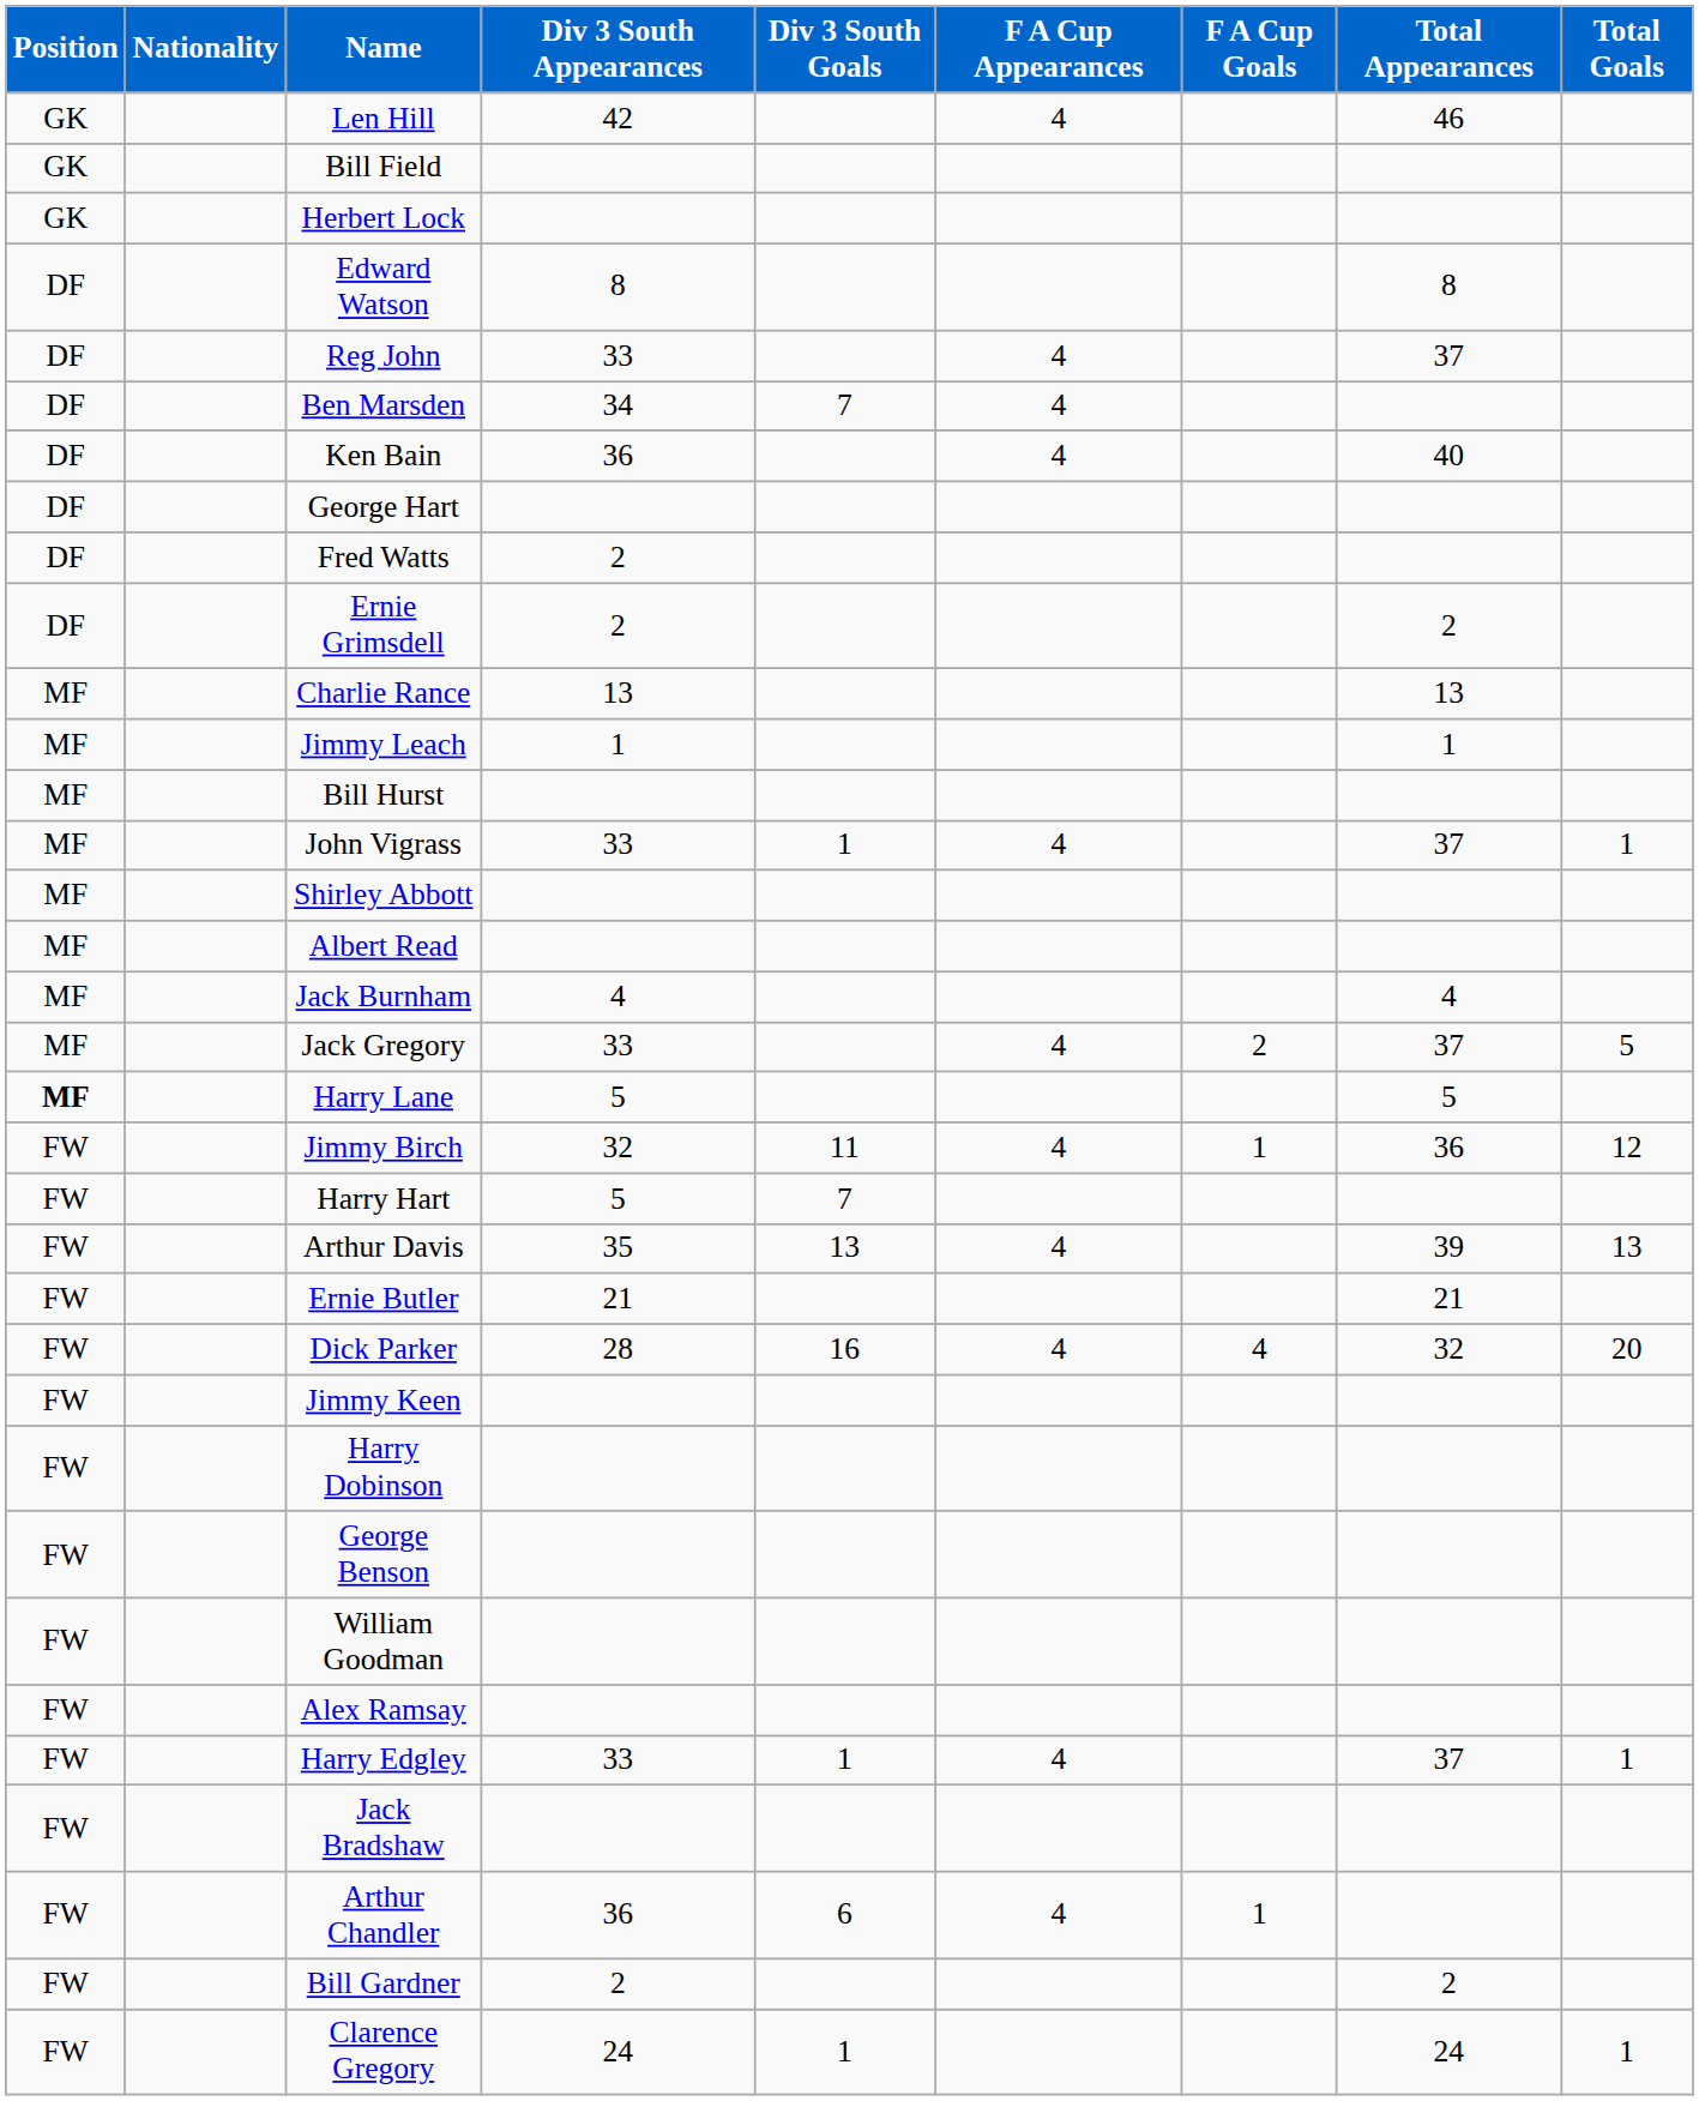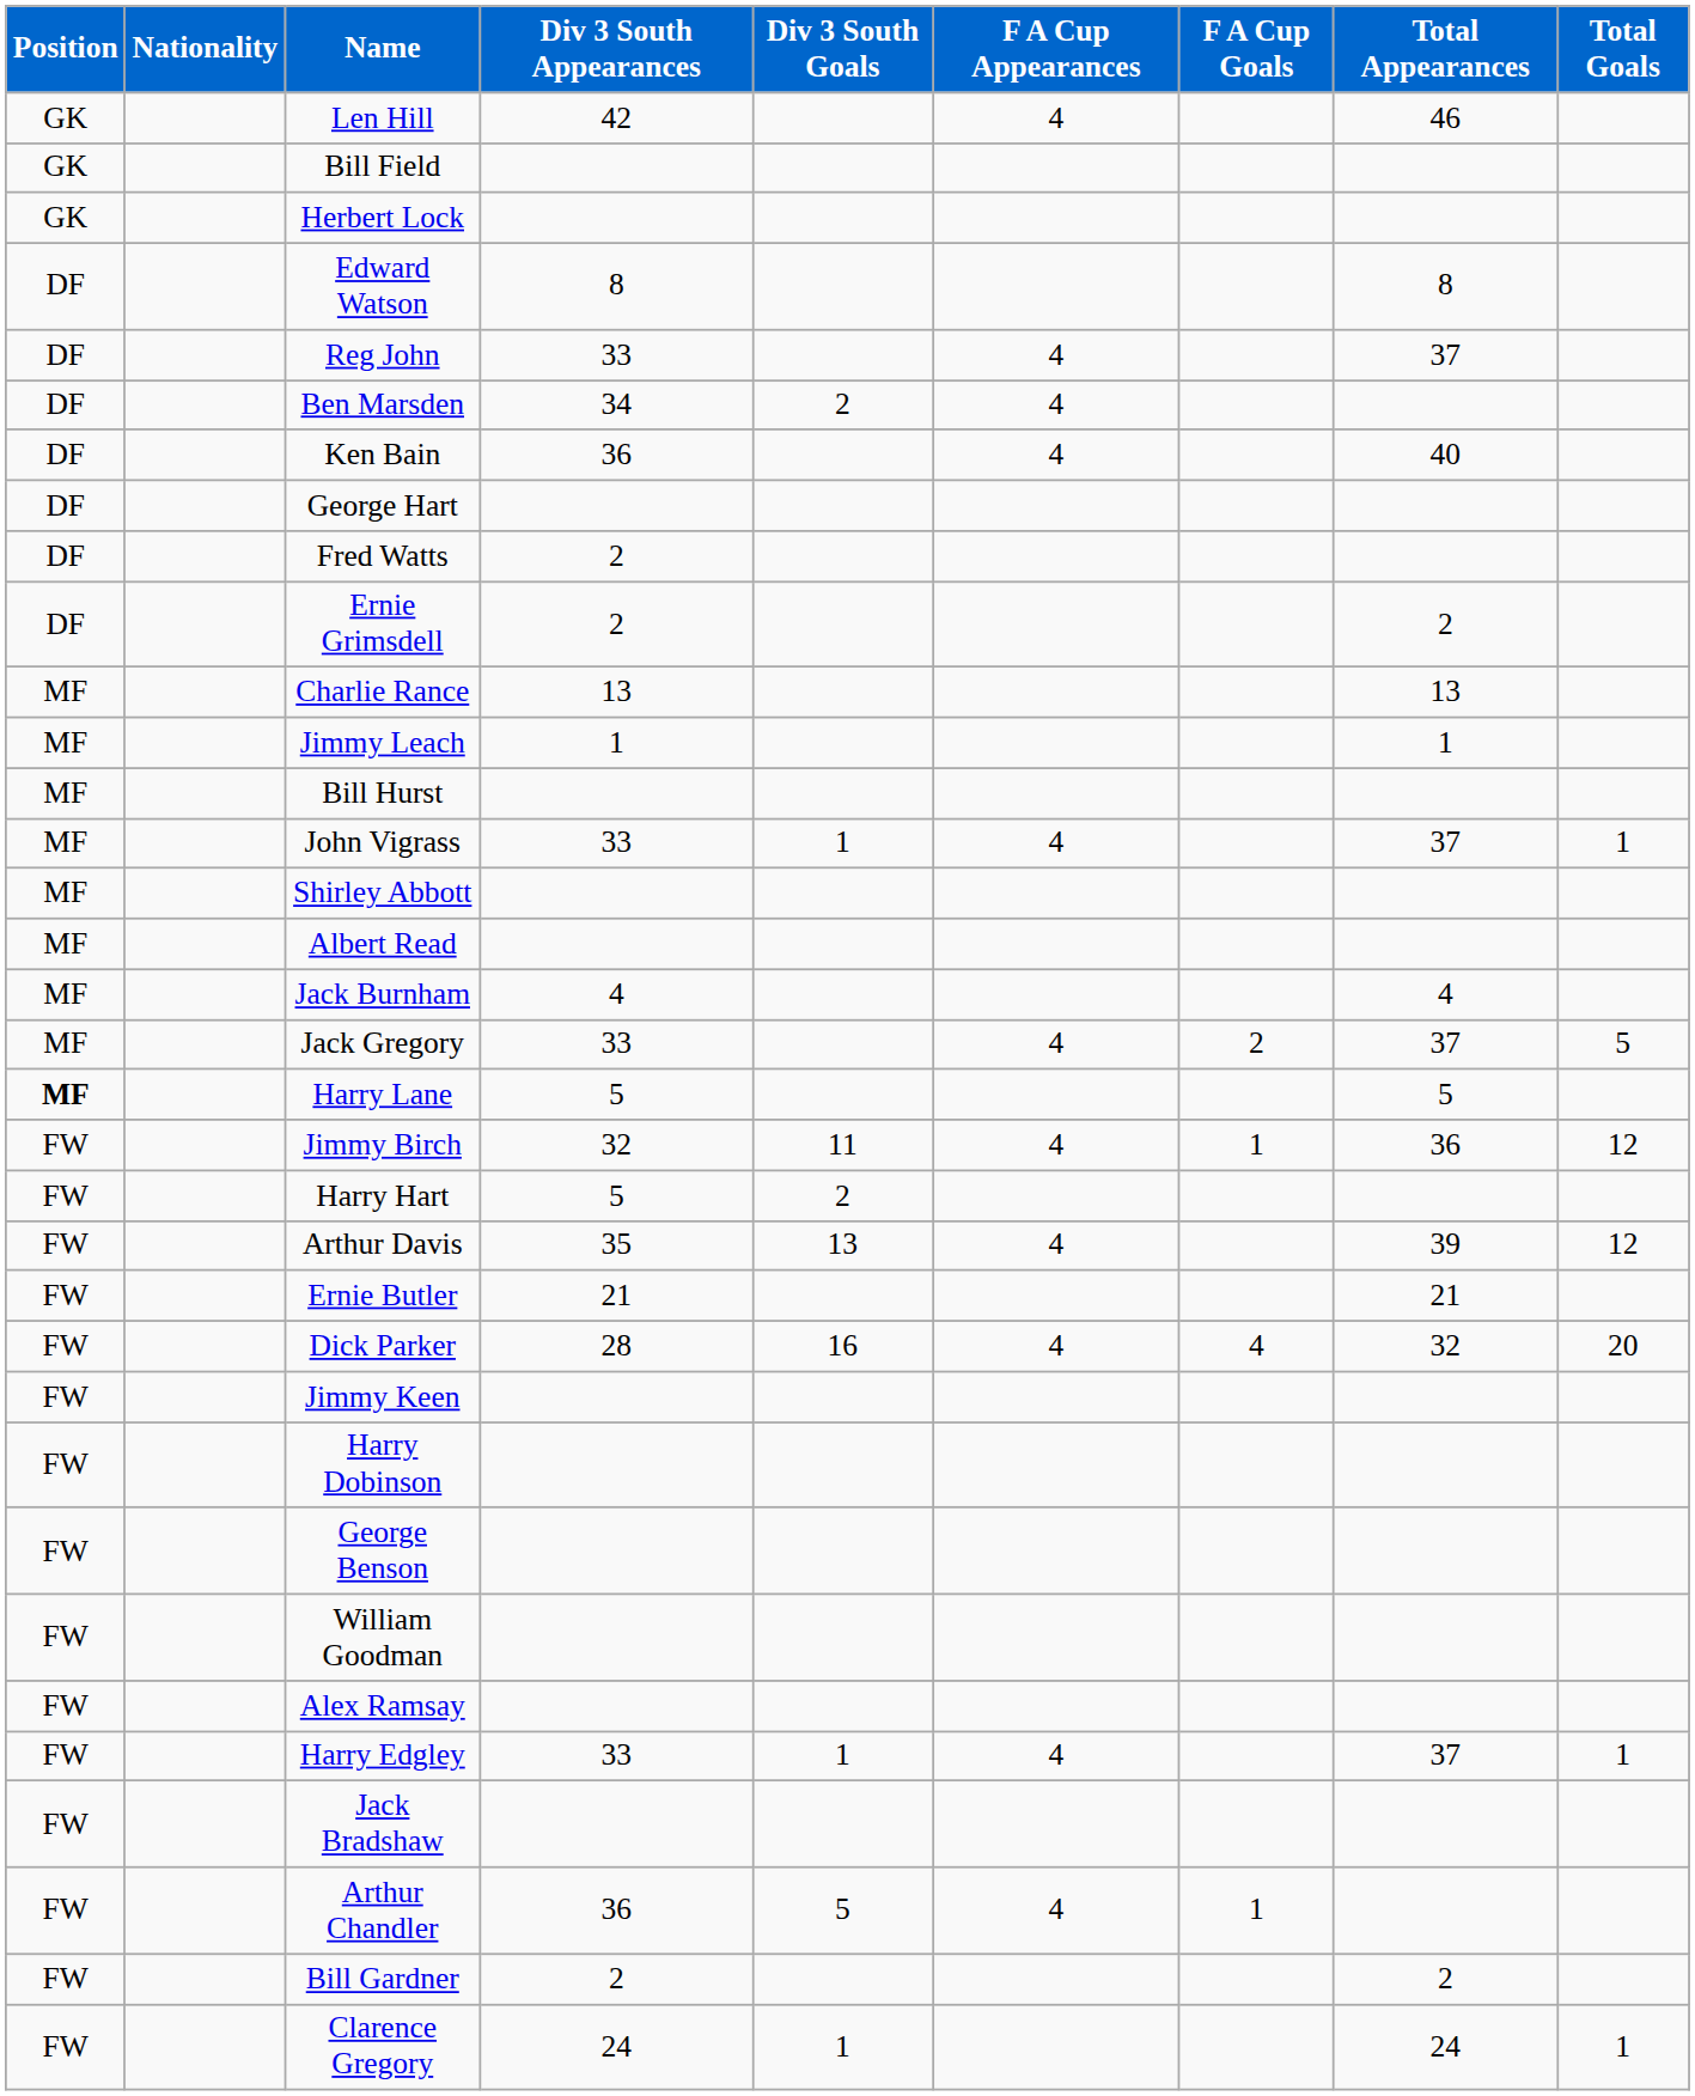Ben Marsden | Div 3 South Goals: 7 -> 2
Harry Hart | Div 3 South Goals: 7 -> 2
Arthur Davis | Total Goals: 13 -> 12
Arthur Chandler | Div 3 South Goals: 6 -> 5
